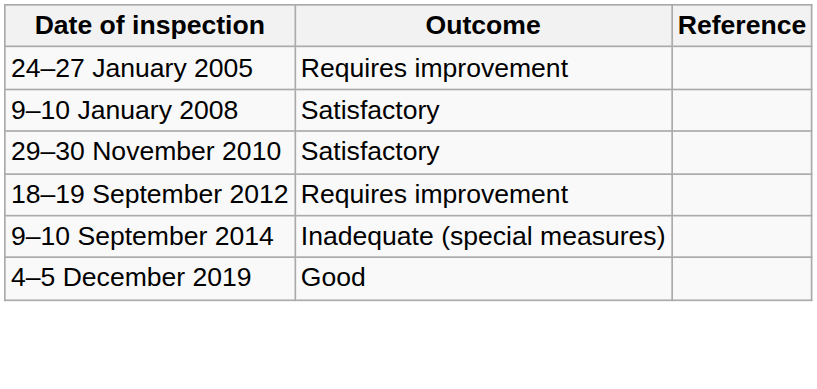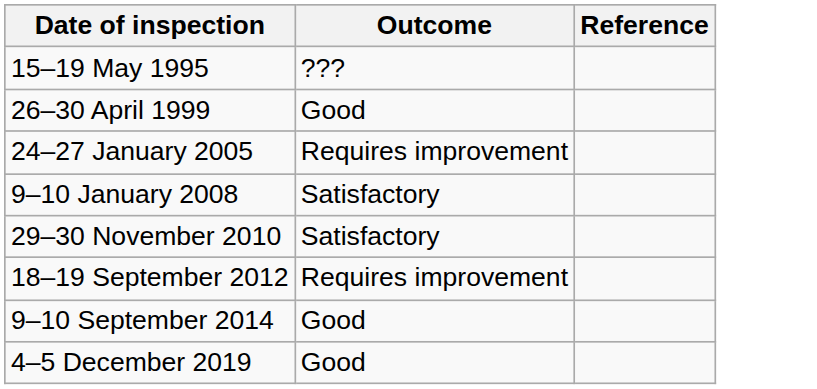+ row: 15–19 May 1995 | ???
+ row: 26–30 April 1999 | Good
9–10 September 2014 | Outcome: Inadequate (special measures) -> Good
